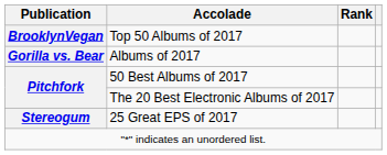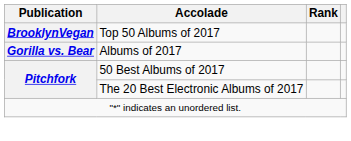- row: Stereogum | 25 Great EPS of 2017
